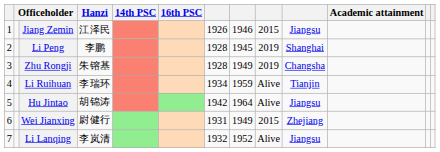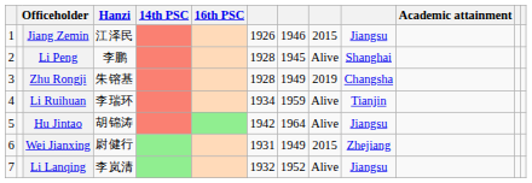Li Peng | column 9: 2019 -> Alive
